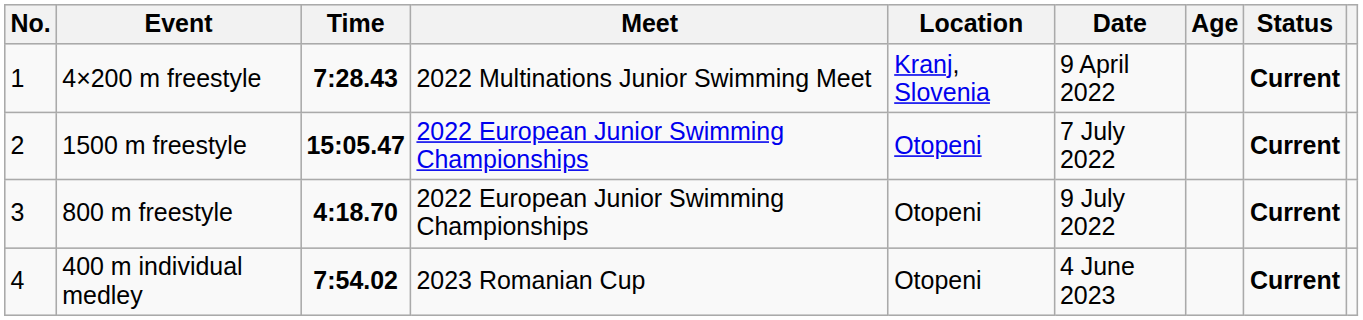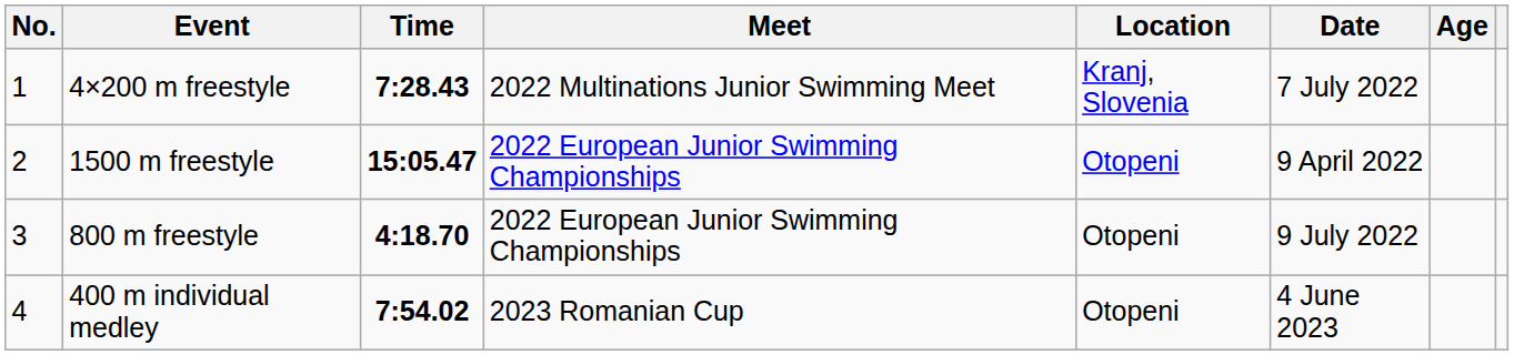- column: Status | Current | Current | Current | Current
4×200 m freestyle | Date: 9 April 2022 -> 7 July 2022
1500 m freestyle | Date: 7 July 2022 -> 9 April 2022
